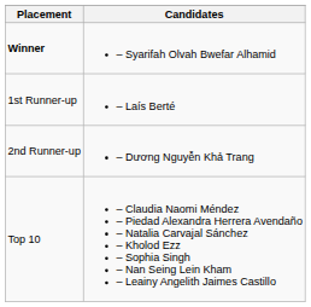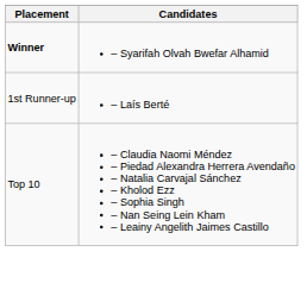- row: 2nd Runner-up | – Dương Nguyễn Khả Trang
